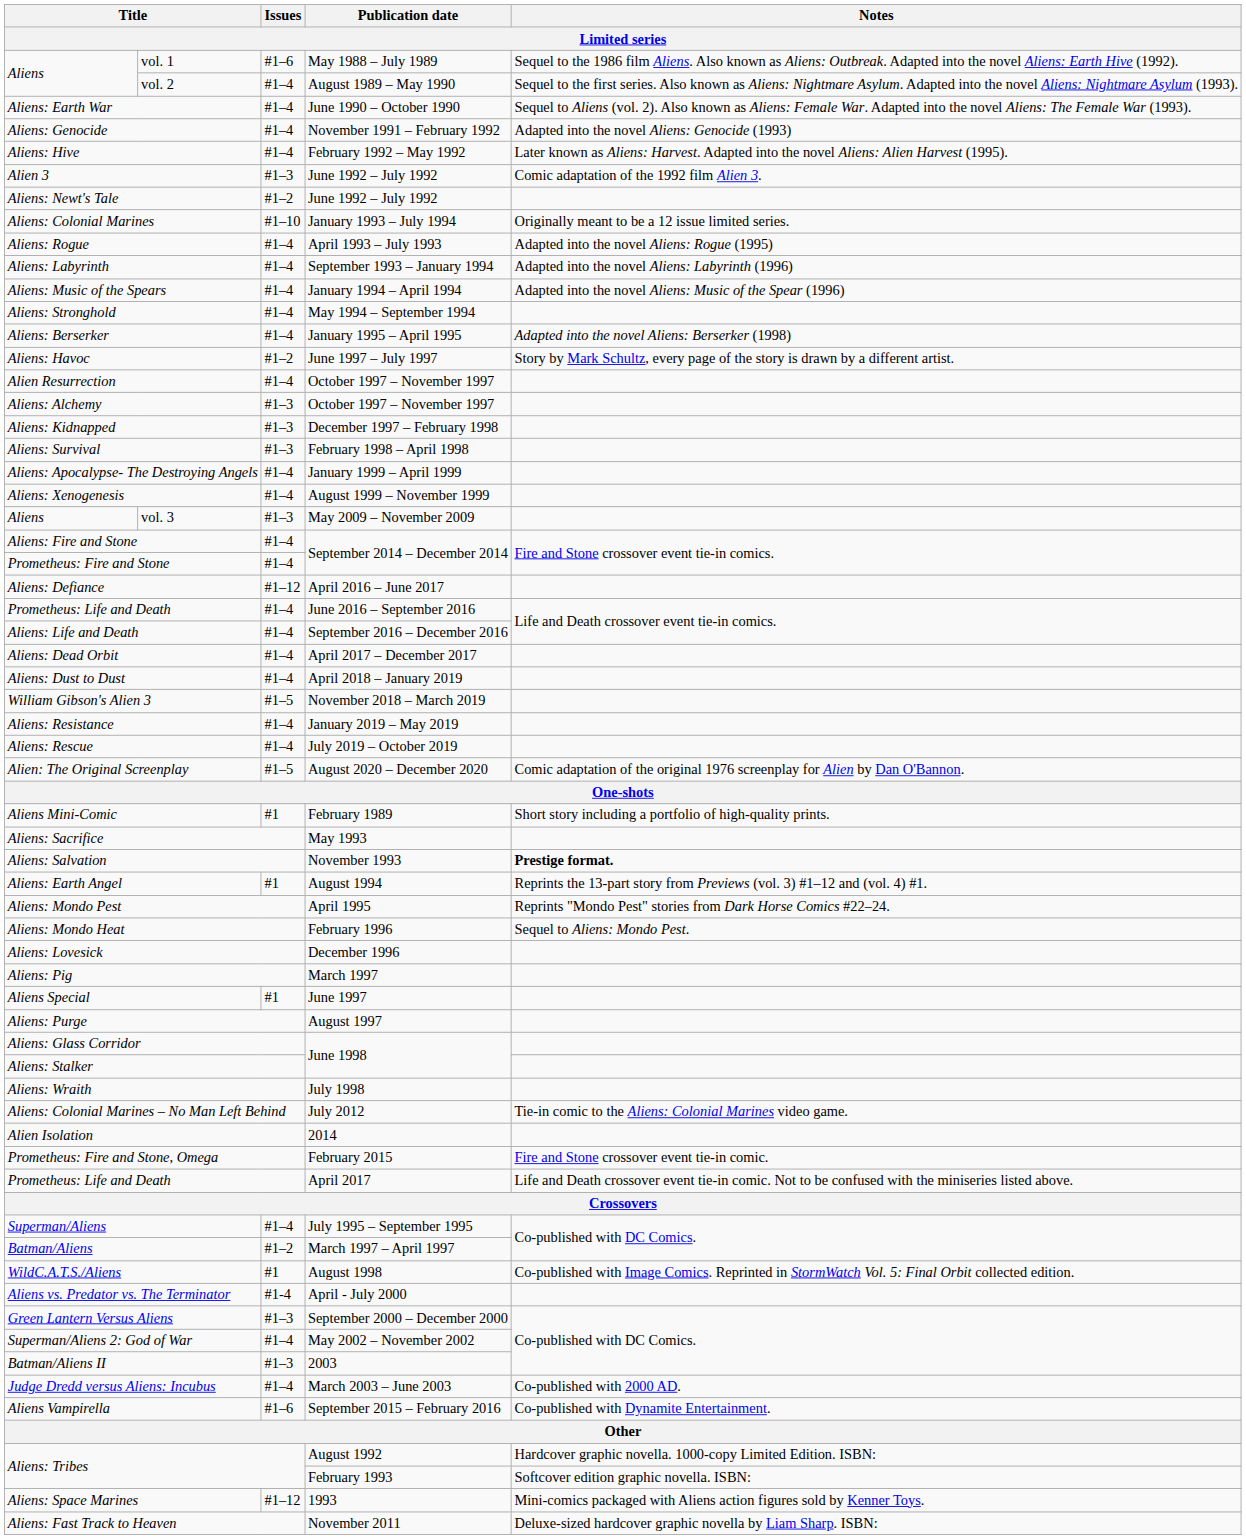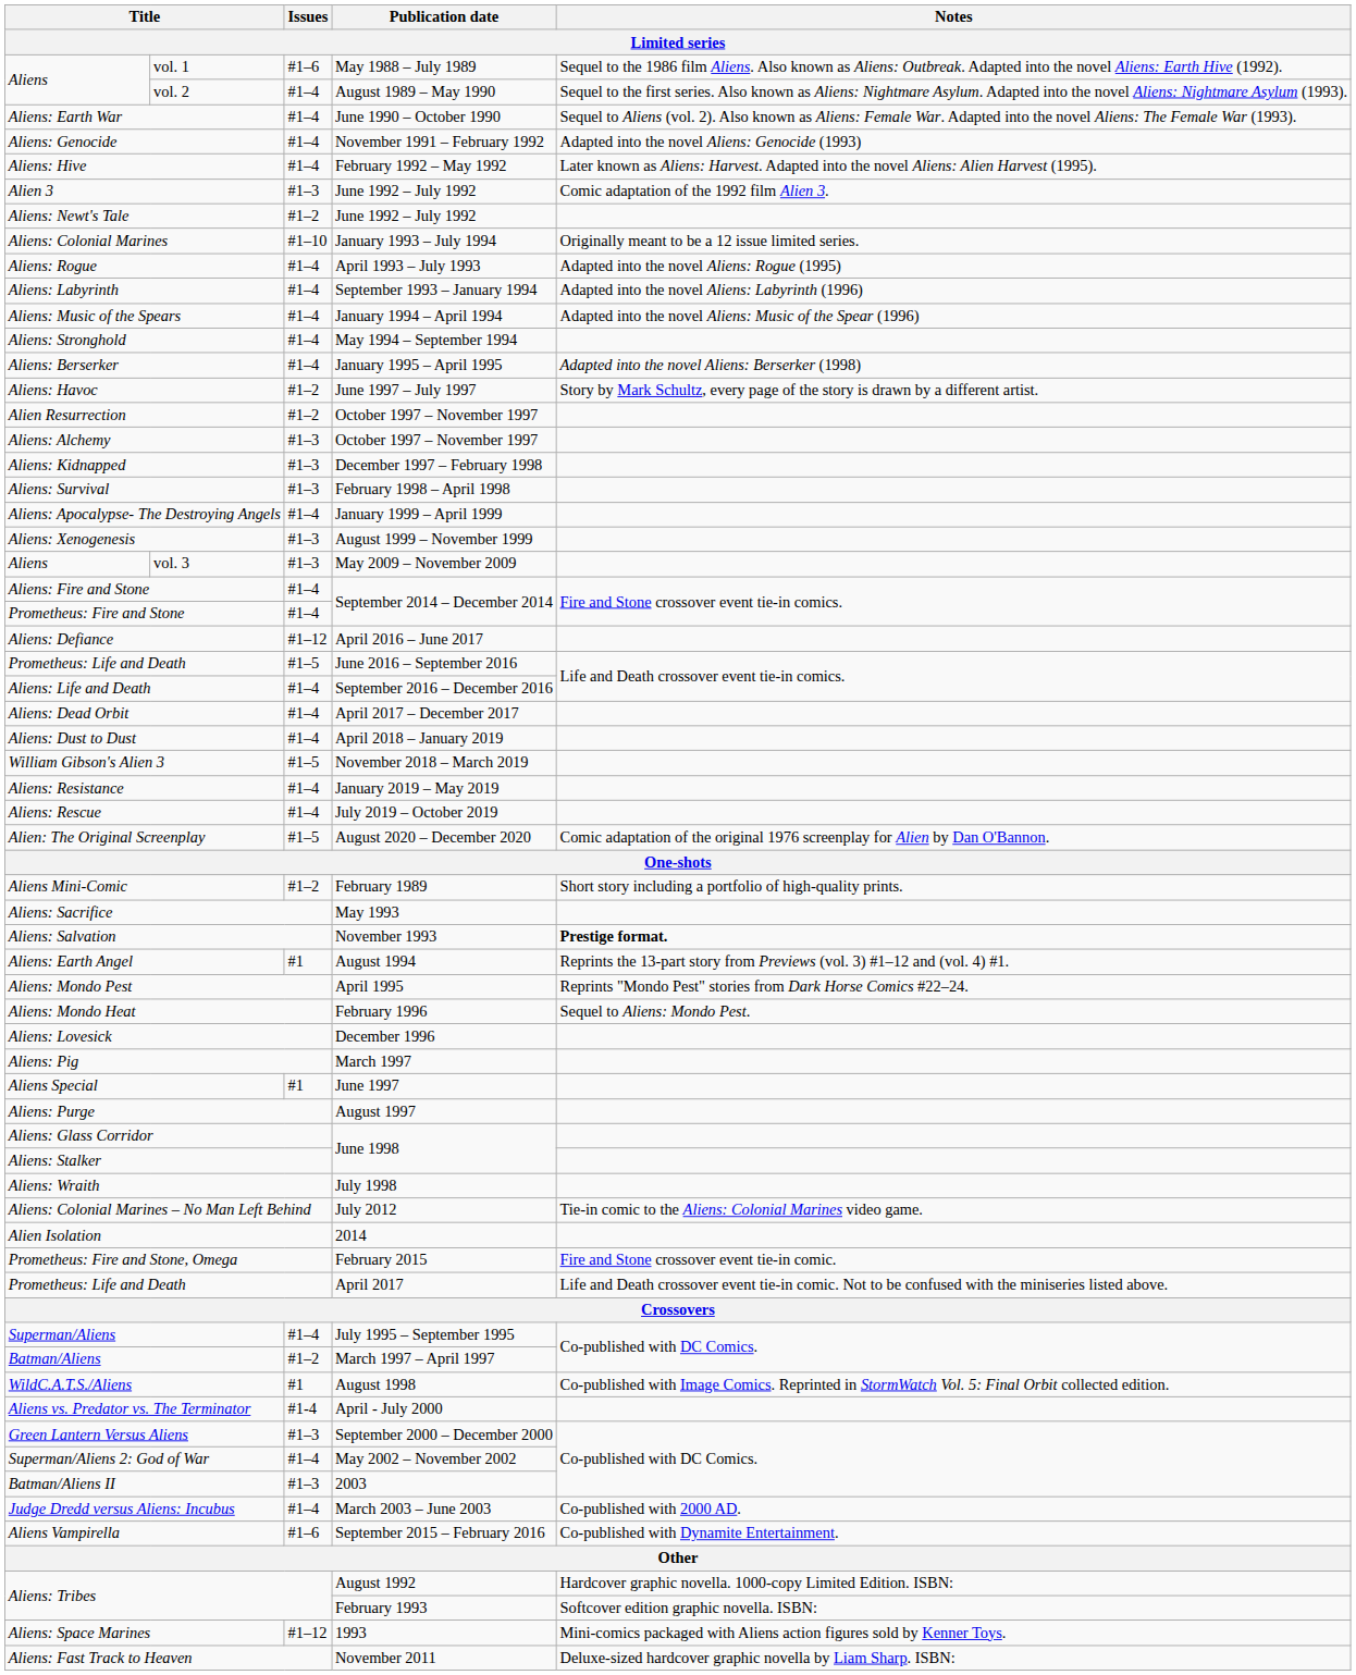Alien Resurrection | Issues: #1–4 -> #1–2
Aliens: Xenogenesis | Issues: #1–4 -> #1–3
Prometheus: Life and Death / June 2016 – September 2016 | Issues: #1–4 -> #1–5
Aliens Mini-Comic | Issues: #1 -> #1–2
